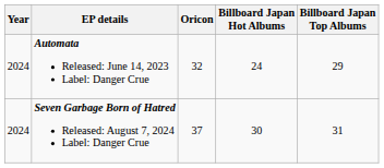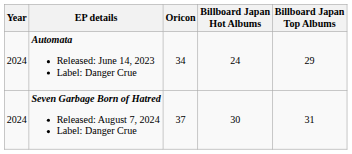Automata Released: June 14, 2023 Label: Danger Crue | Oricon: 32 -> 34
